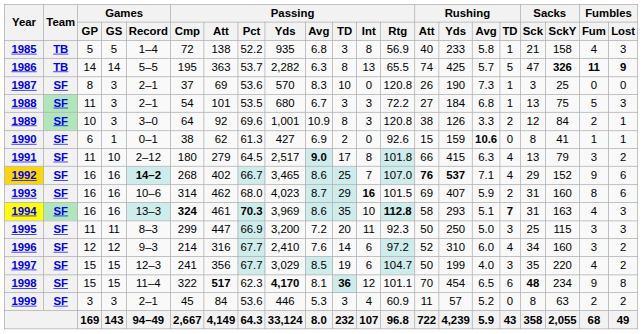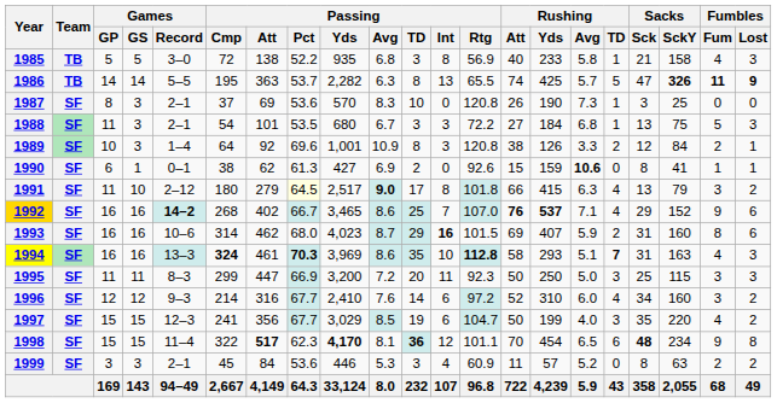1985 | Games / Record: 1–4 -> 3–0
1989 | Games / Record: 3–0 -> 1–4
1991 | Passing / Pct: no background -> lightyellow background
